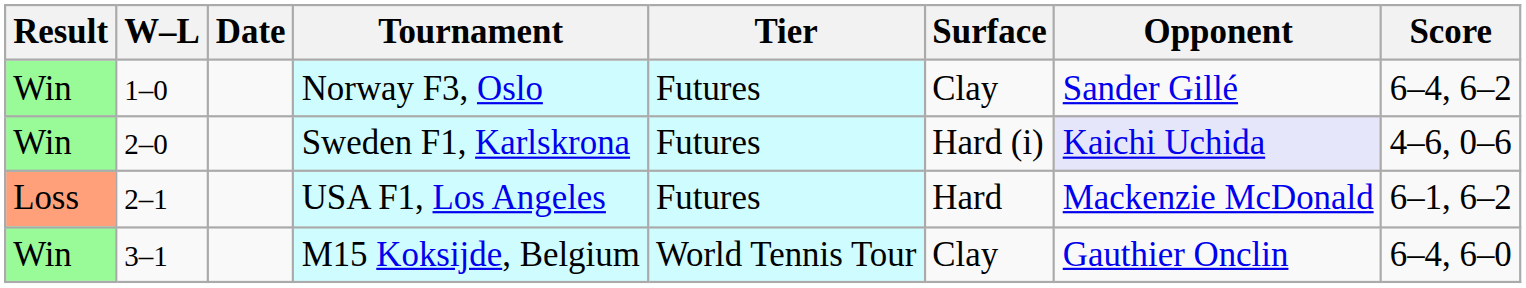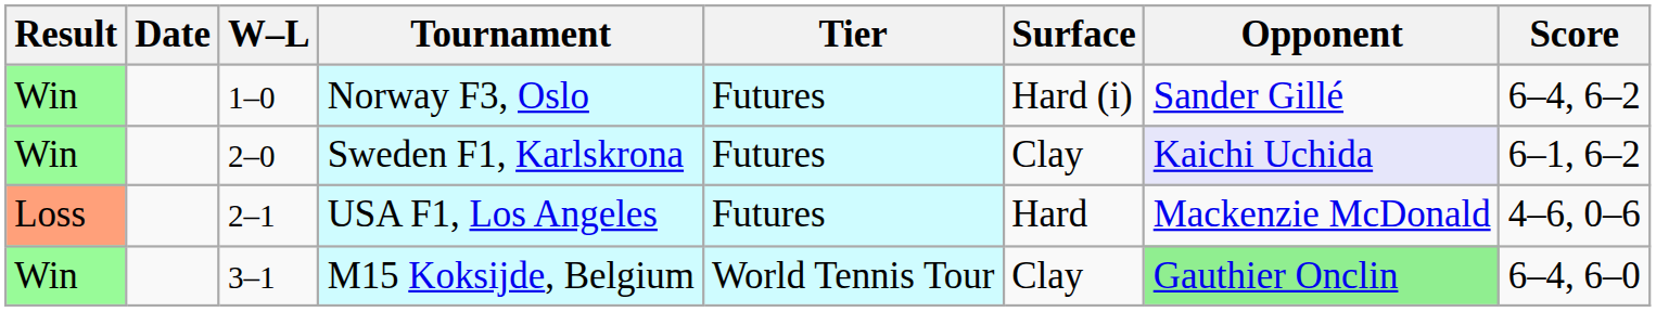columns swapped: W–L <-> Date
Norway F3, Oslo | Surface: Clay -> Hard (i)
Sweden F1, Karlskrona | Surface: Hard (i) -> Clay
Sweden F1, Karlskrona | Score: 4–6, 0–6 -> 6–1, 6–2
USA F1, Los Angeles | Score: 6–1, 6–2 -> 4–6, 0–6
M15 Koksijde, Belgium | Opponent: no background -> lightgreen background
